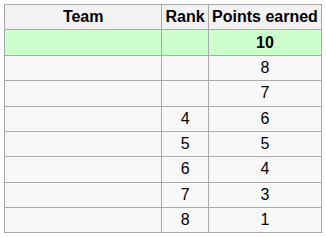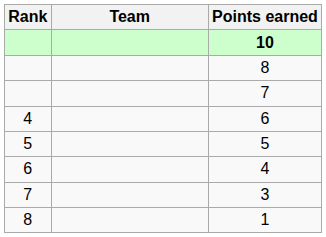columns swapped: Rank <-> Team
